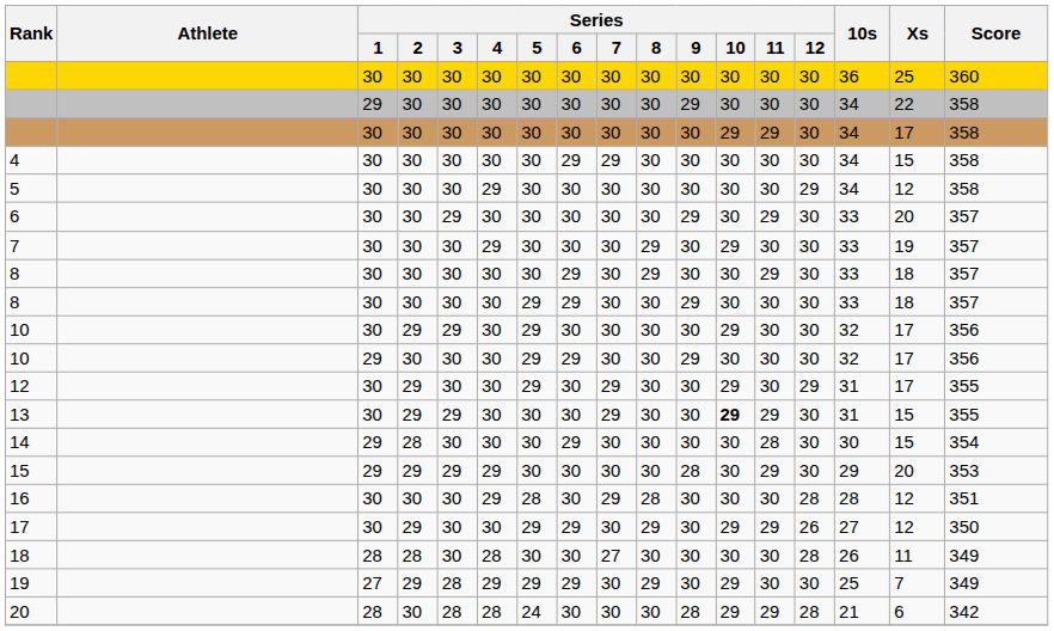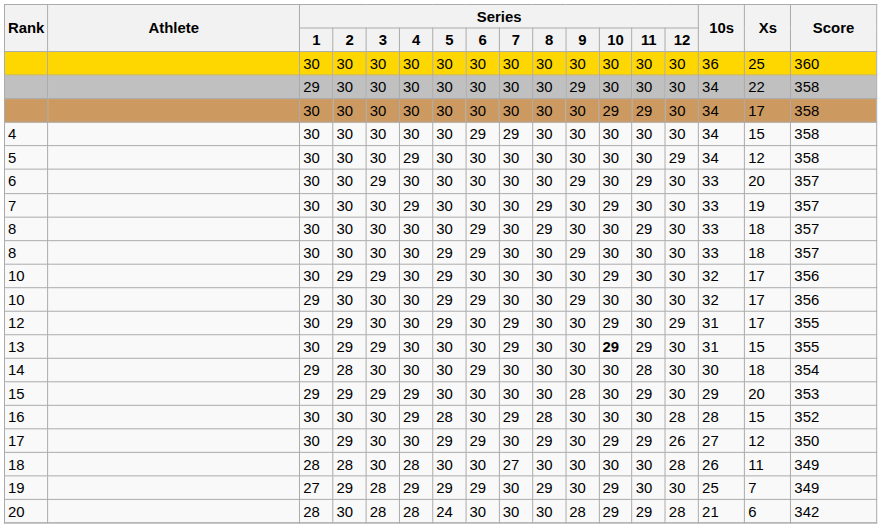14 | Xs: 15 -> 18
16 | Xs: 12 -> 15
16 | Score: 351 -> 352
